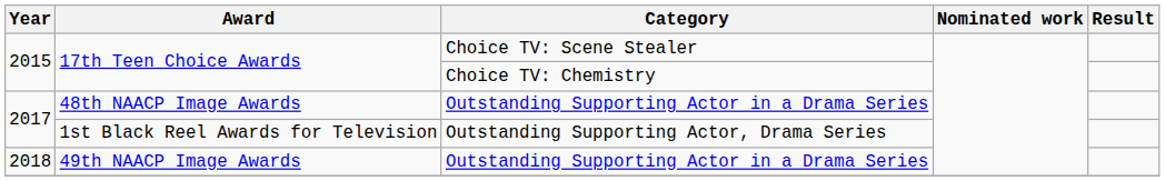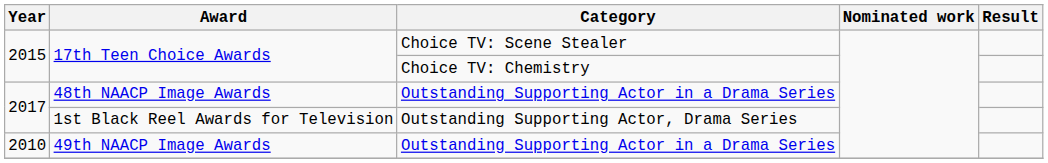49th NAACP Image Awards | Year: 2018 -> 2010
